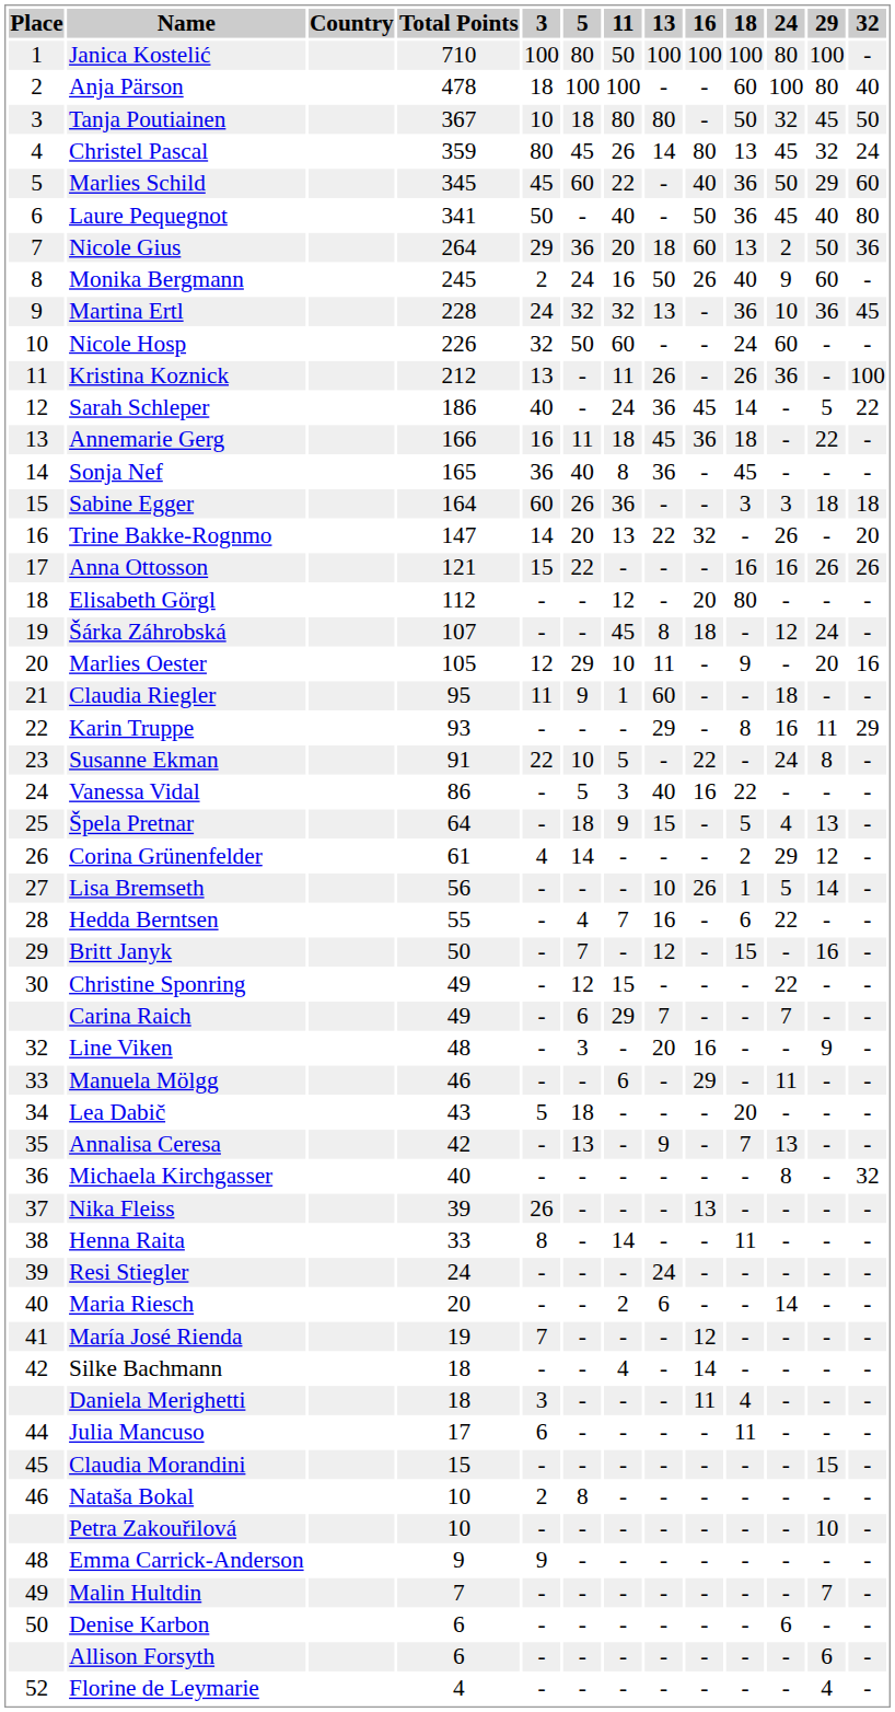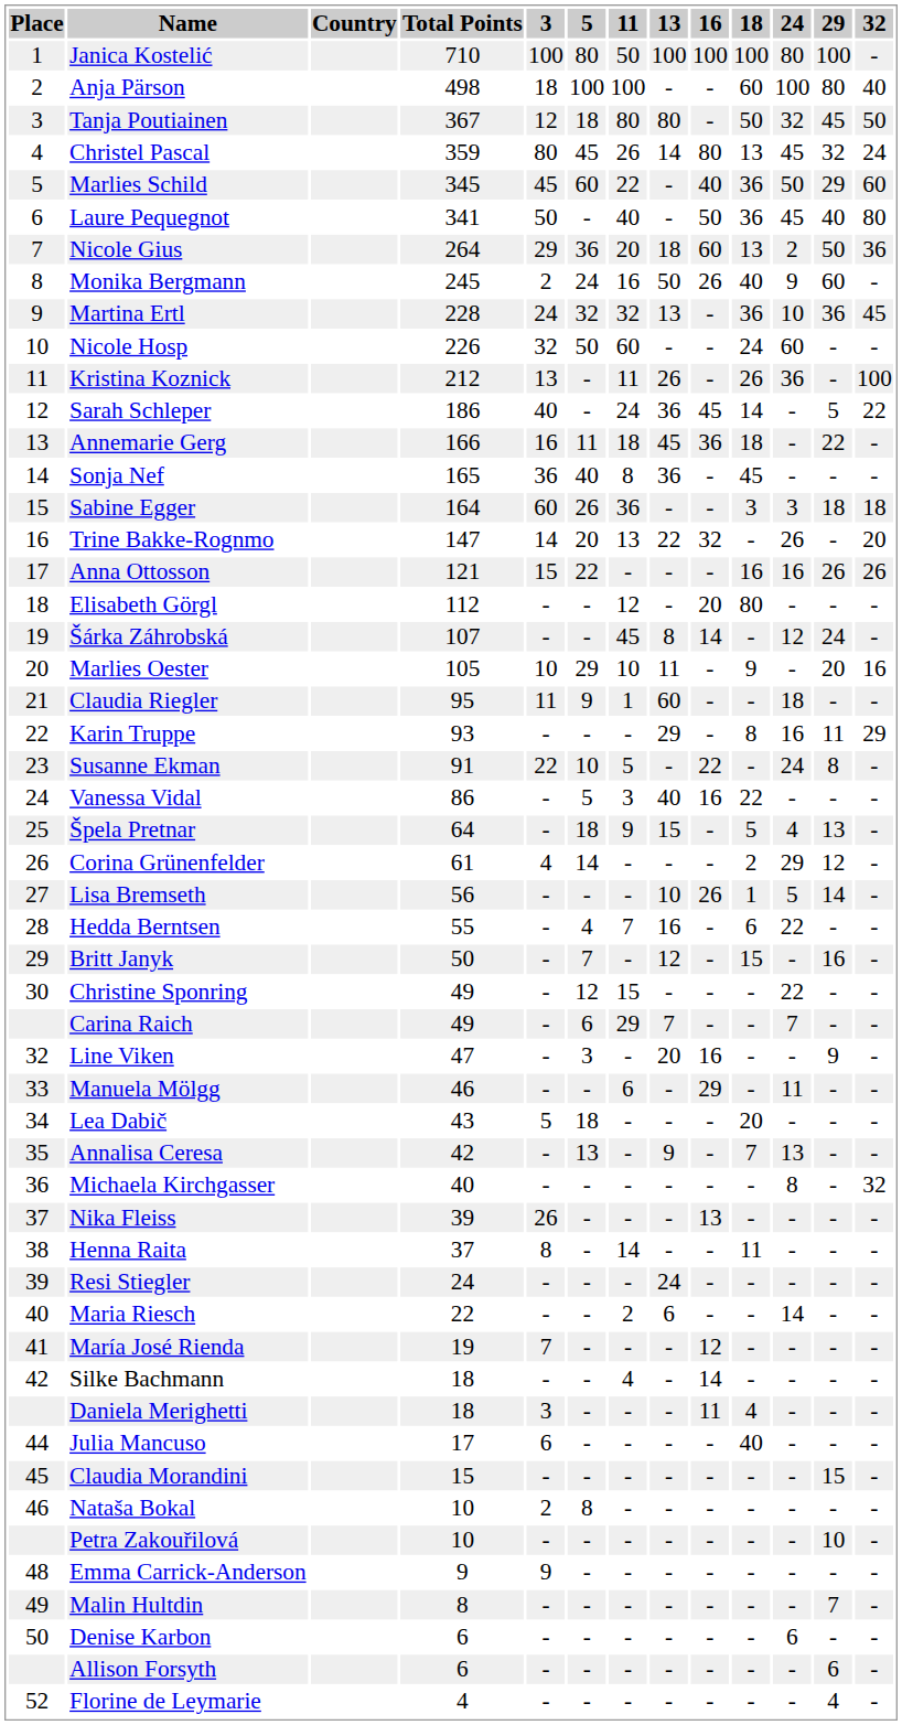Anja Pärson | Total Points: 478 -> 498
Tanja Poutiainen | 3: 10 -> 12
Šárka Záhrobská | 16: 18 -> 14
Marlies Oester | 3: 12 -> 10
Line Viken | Total Points: 48 -> 47
Henna Raita | Total Points: 33 -> 37
Maria Riesch | Total Points: 20 -> 22
Julia Mancuso | 18: 11 -> 40
Malin Hultdin | Total Points: 7 -> 8
